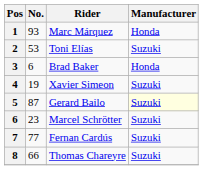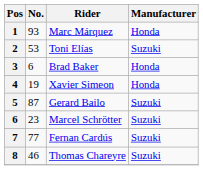Xavier Simeon | Manufacturer: Suzuki -> Honda
Gerard Bailo | Manufacturer: lightyellow background -> no background
Thomas Chareyre | No.: 66 -> 46
